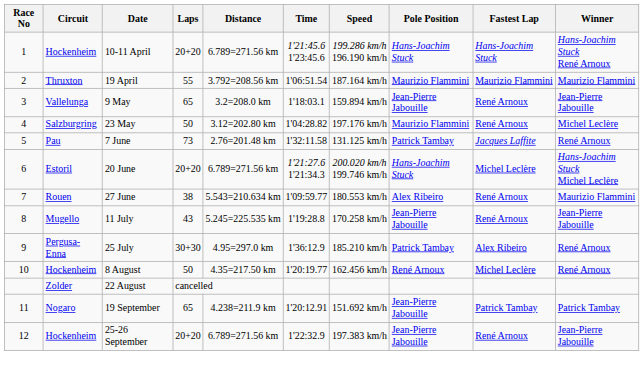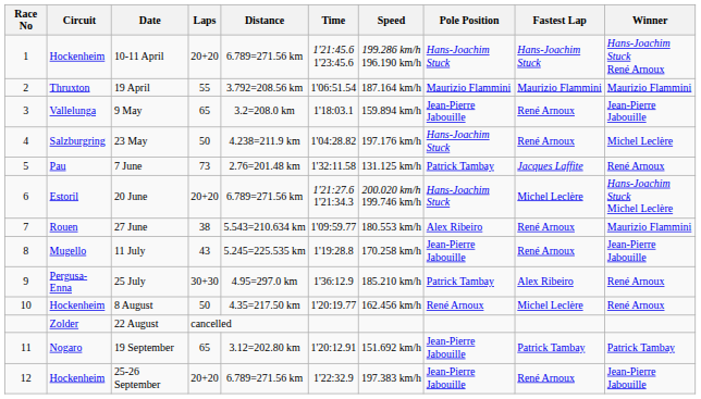23 May | Distance: 3.12=202.80 km -> 4.238=211.9 km
23 May | Pole Position: Maurizio Flammini -> Hans-Joachim Stuck
19 September | Distance: 4.238=211.9 km -> 3.12=202.80 km
